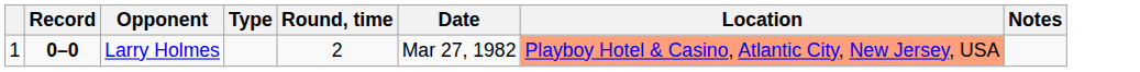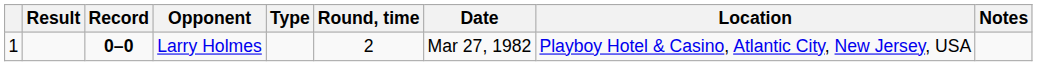+ column: Result
Larry Holmes | Location: lightsalmon background -> no background
